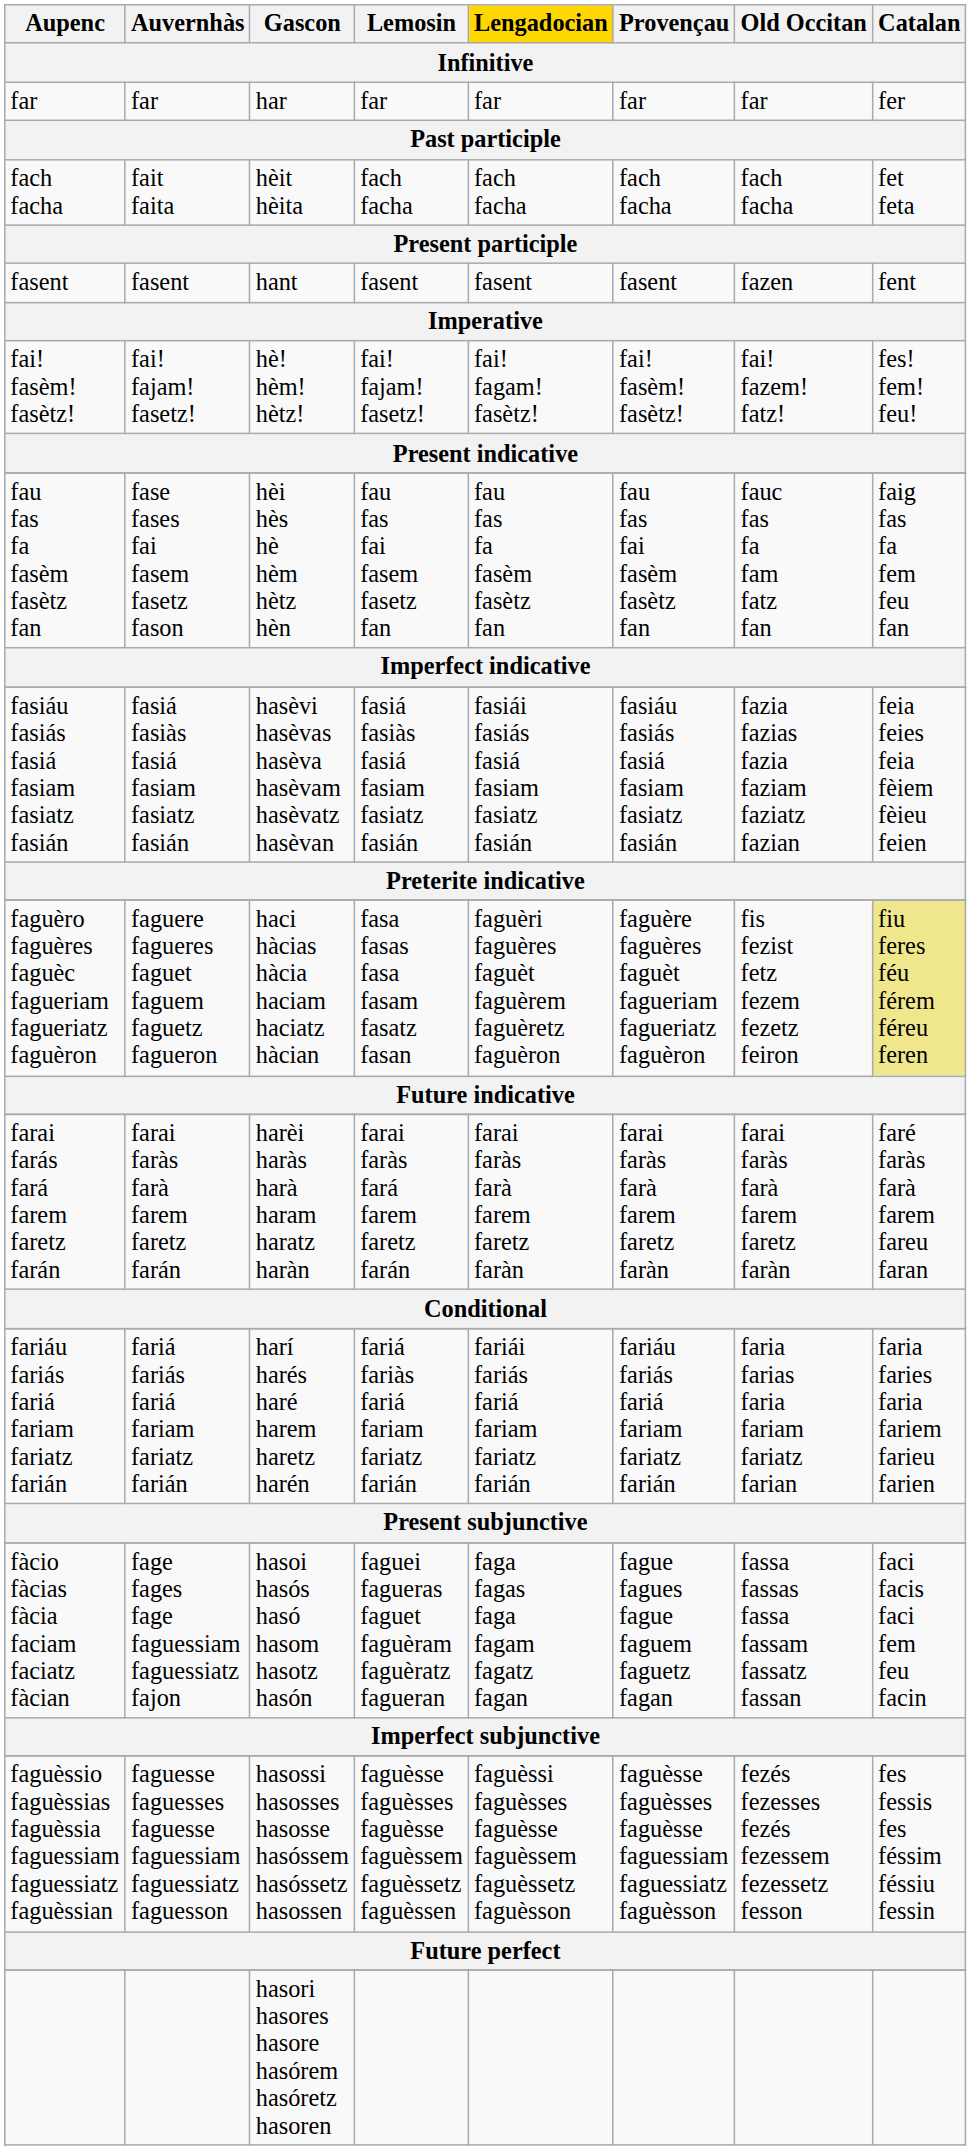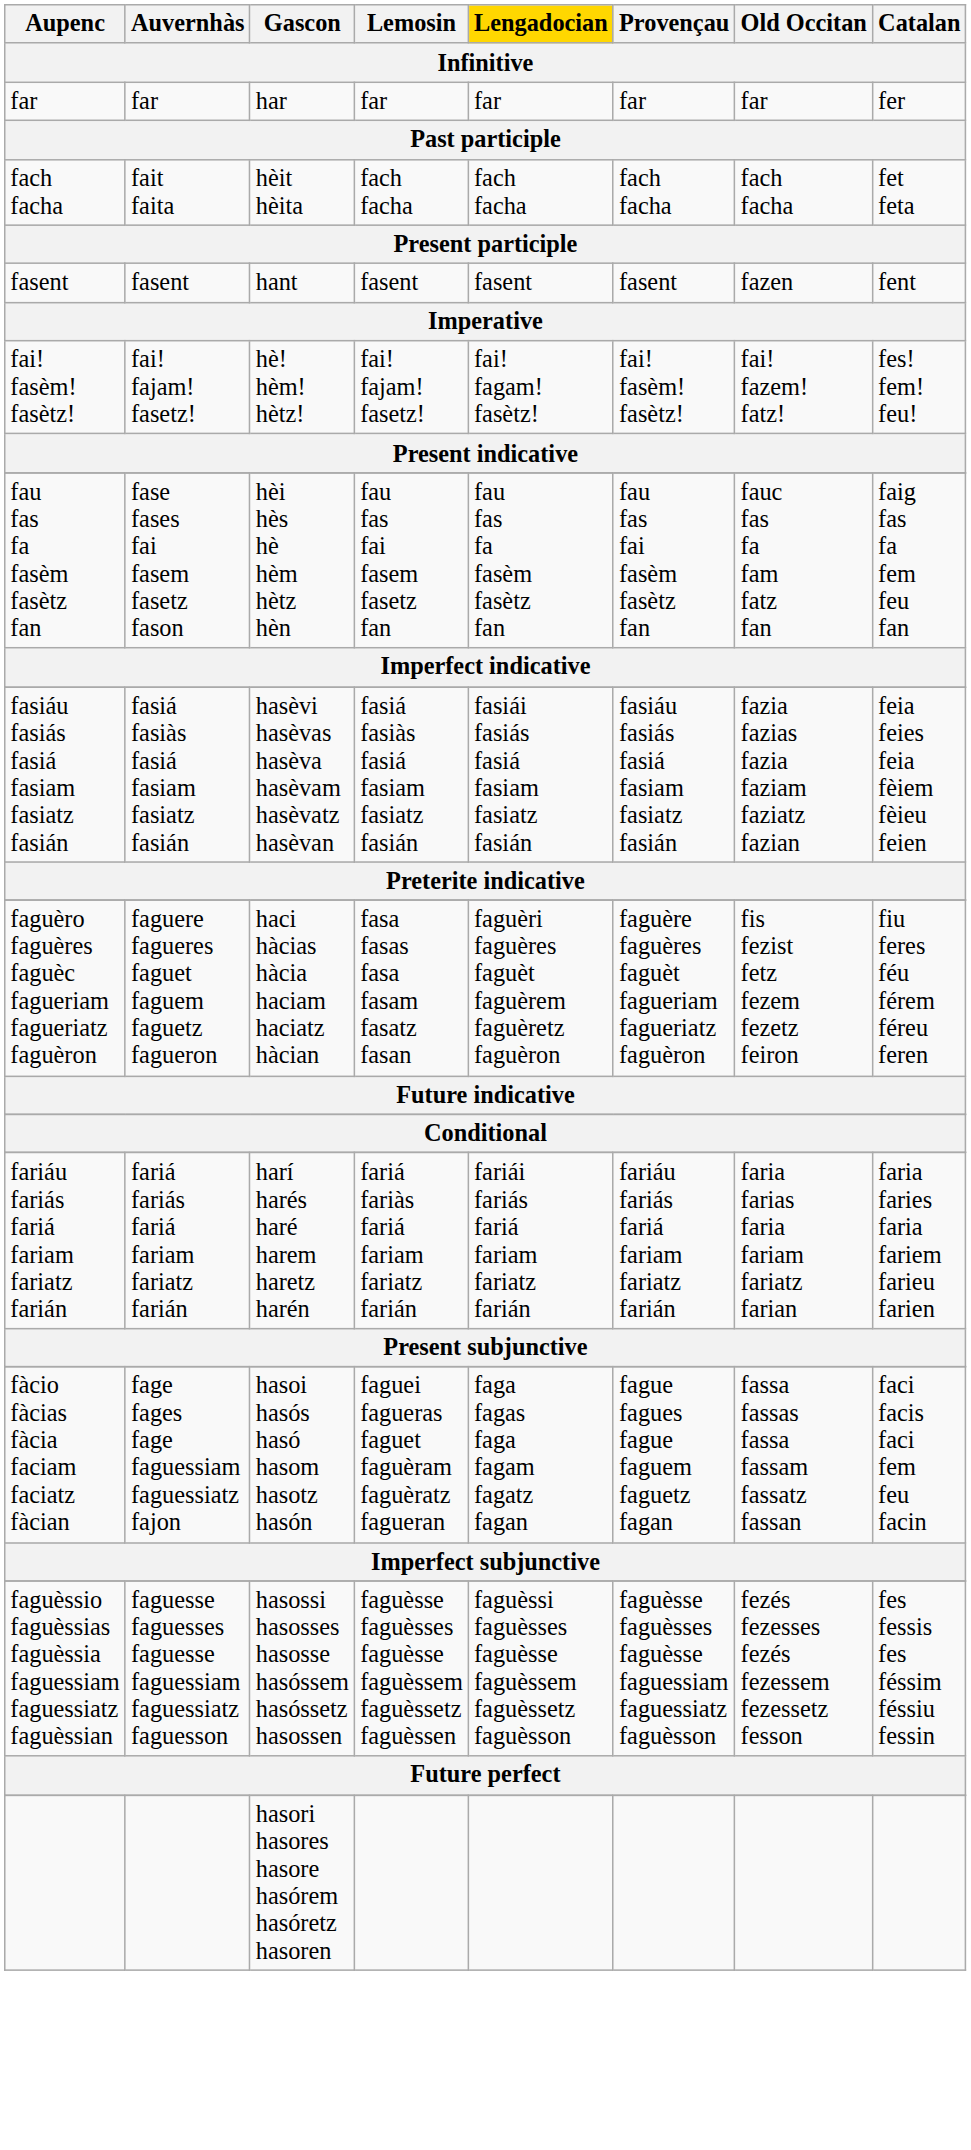faguèro faguères faguèc fagueriam fagueriatz faguèron | Catalan: khaki background -> no background
- row: farai farás fará farem faretz farán | farai faràs farà farem faretz farán | harèi haràs harà haram haratz haràn | farai faràs fará farem faretz farán | farai faràs farà farem faretz faràn | farai faràs farà farem faretz faràn | farai faràs farà farem faretz faràn | faré faràs farà farem fareu faran
